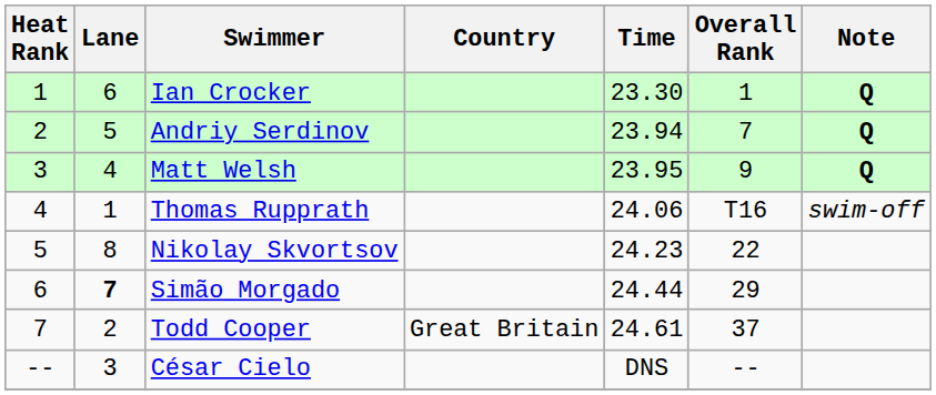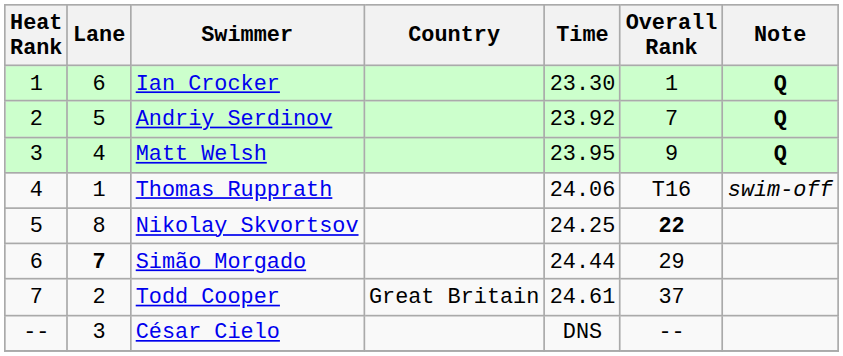Andriy Serdinov | Time: 23.94 -> 23.92
Nikolay Skvortsov | Time: 24.23 -> 24.25
Nikolay Skvortsov | Overall Rank: normal -> bold
